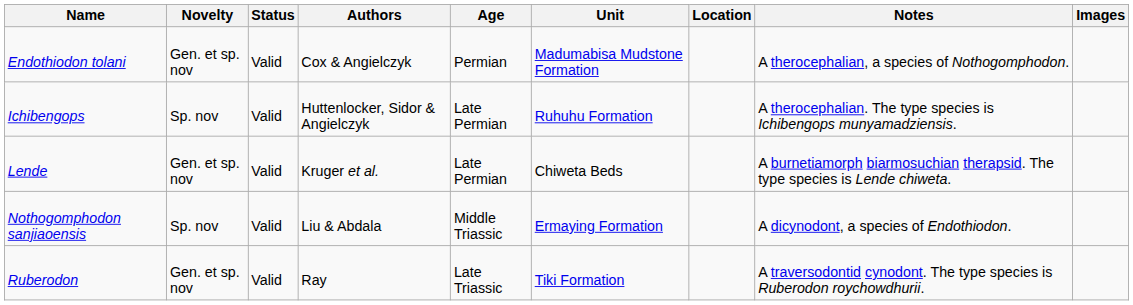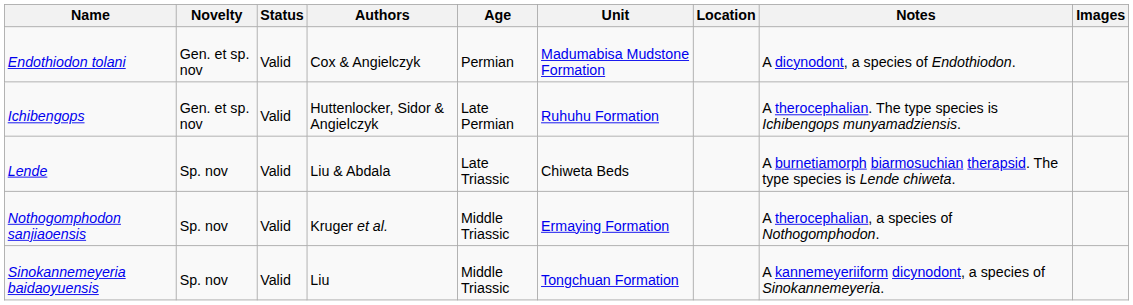Endothiodon tolani | Notes: A therocephalian, a species of Nothogomphodon. -> A dicynodont, a species of Endothiodon.
Ichibengops | Novelty: Sp. nov -> Gen. et sp. nov
Lende | Novelty: Gen. et sp. nov -> Sp. nov
Lende | Authors: Kruger et al. -> Liu & Abdala
Lende | Age: Late Permian -> Late Triassic
Nothogomphodon sanjiaoensis | Authors: Liu & Abdala -> Kruger et al.
Nothogomphodon sanjiaoensis | Notes: A dicynodont, a species of Endothiodon. -> A therocephalian, a species of Nothogomphodon.
- row: Ruberodon | Gen. et sp. nov | Valid | Ray | Late Triassic | Tiki Formation | A traversodontid cynodont. The type species is Ruberodon roychowdhurii.
+ row: Sinokannemeyeria baidaoyuensis | Sp. nov | Valid | Liu | Middle Triassic | Tongchuan Formation | A kannemeyeriiform dicynodont, a species of Sinokannemeyeria.
